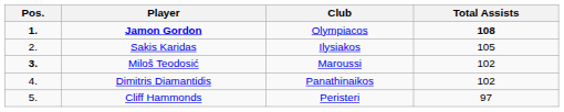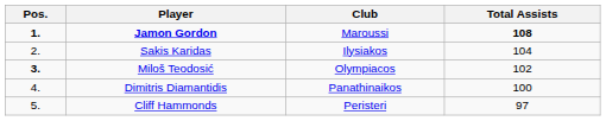Jamon Gordon | Club: Olympiacos -> Maroussi
Sakis Karidas | Total Assists: 105 -> 104
Miloš Teodosić | Club: Maroussi -> Olympiacos
Dimitris Diamantidis | Total Assists: 102 -> 100
